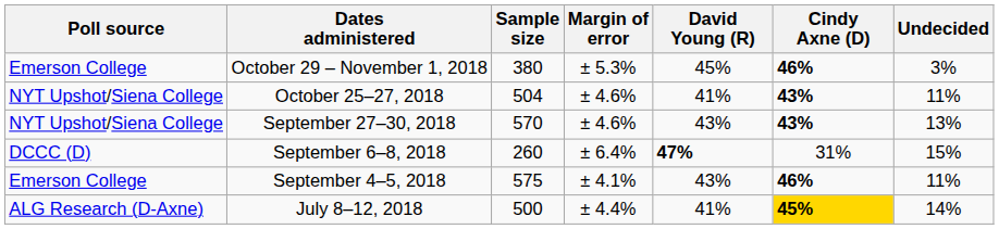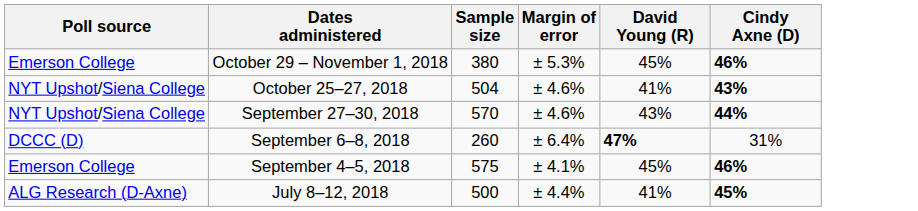- column: Undecided | 3% | 11% | 13% | 15% | 11% | 14%
September 27–30, 2018 | Cindy Axne (D): 43% -> 44%
September 4–5, 2018 | David Young (R): 43% -> 45%
July 8–12, 2018 | Cindy Axne (D): gold background -> no background
